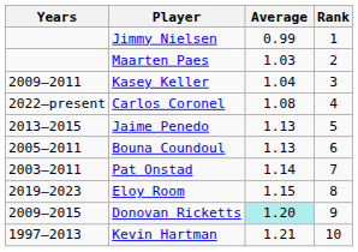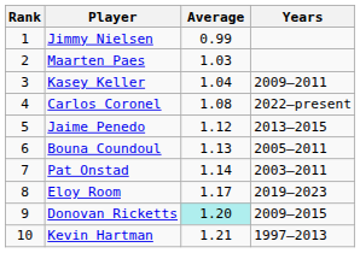columns swapped: Rank <-> Years
Jaime Penedo | Average: 1.13 -> 1.12
Eloy Room | Average: 1.15 -> 1.17
